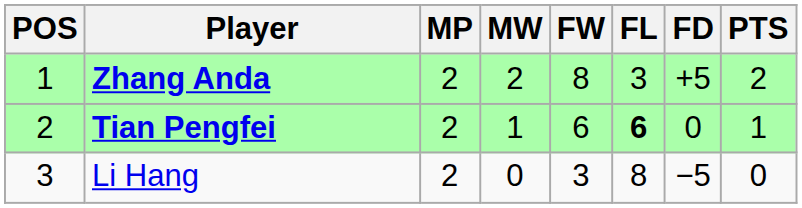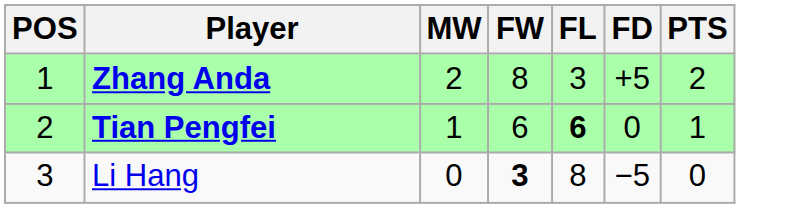- column: MP | 2 | 2 | 2
Li Hang | FW: normal -> bold
